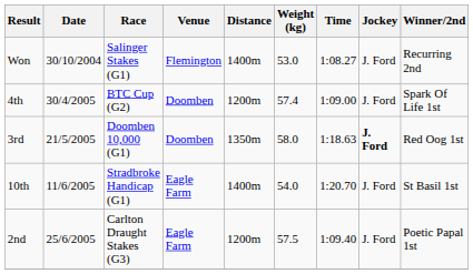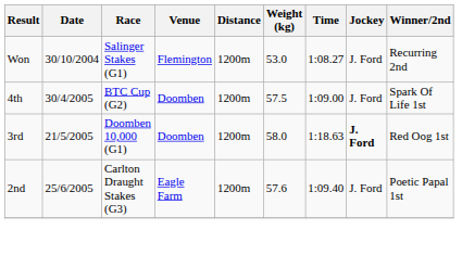Won | Distance: 1400m -> 1200m
4th | Weight (kg): 57.4 -> 57.5
3rd | Distance: 1350m -> 1200m
- row: 10th | 11/6/2005 | Stradbroke Handicap (G1) | Eagle Farm | 1400m | 54.0 | 1:20.70 | J. Ford | St Basil 1st
2nd | Weight (kg): 57.5 -> 57.6
